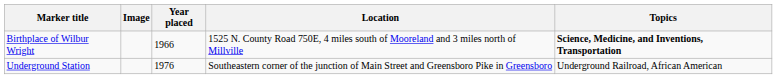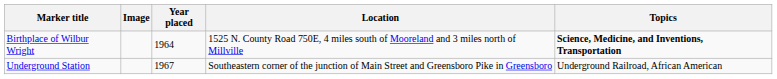Birthplace of Wilbur Wright | Year placed: 1966 -> 1964
Underground Station | Year placed: 1976 -> 1967
